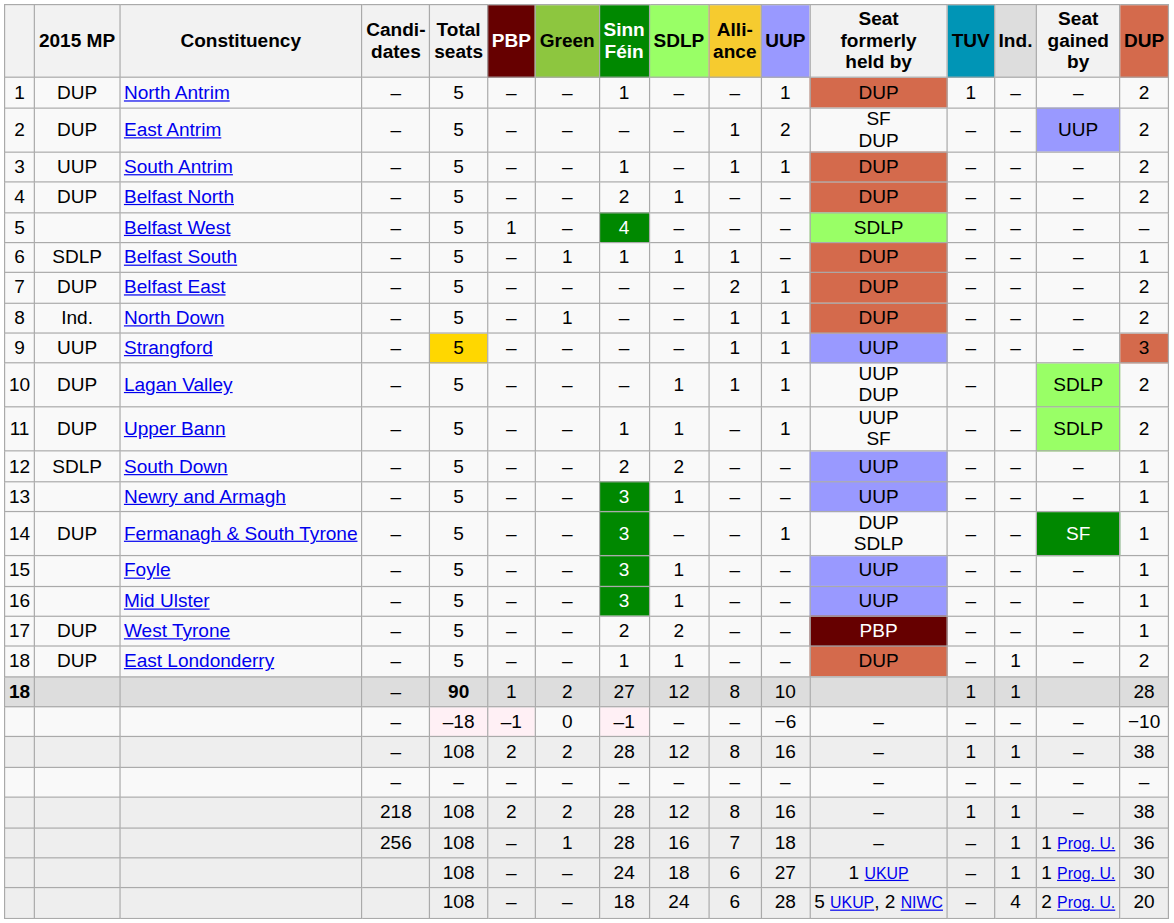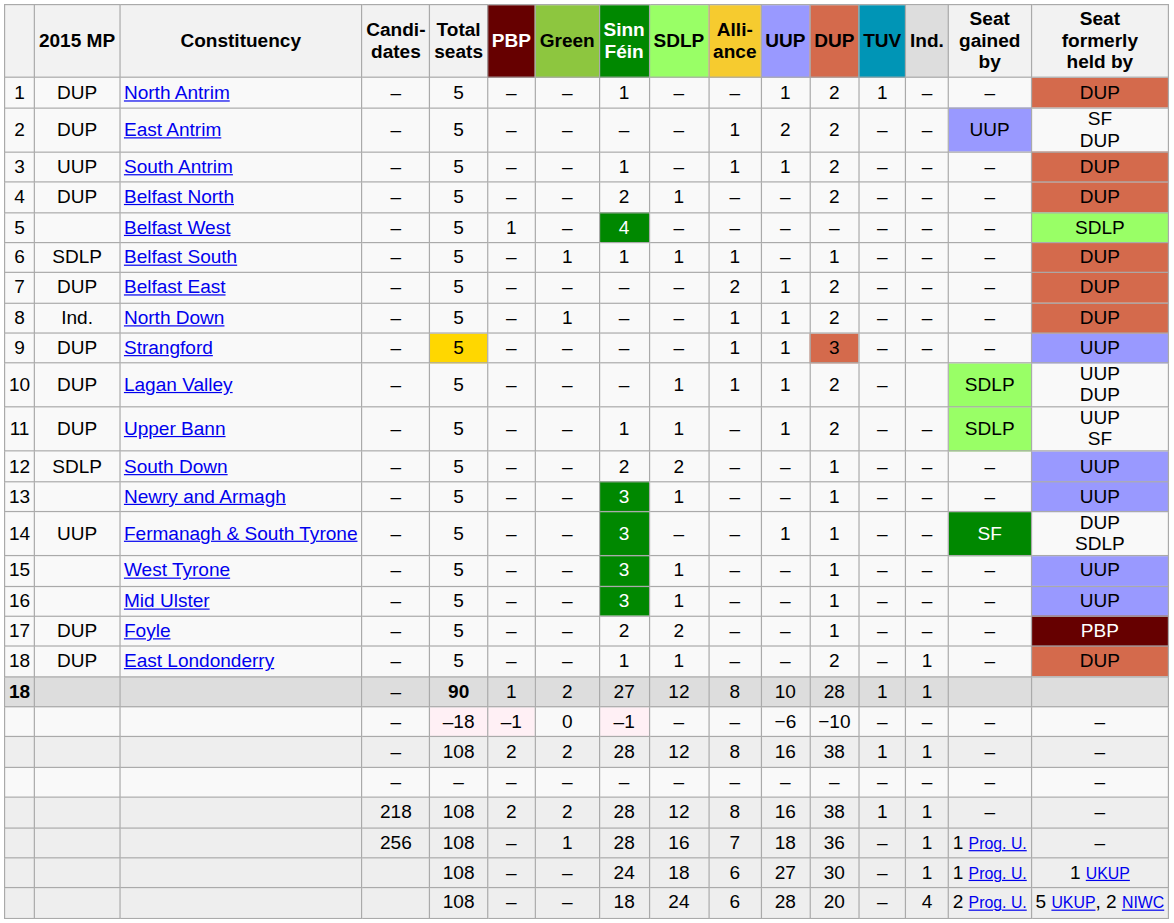columns swapped: DUP <-> Seat formerly held by
9 | 2015 MP: UUP -> DUP
14 | 2015 MP: DUP -> UUP
15 | Constituency: Foyle -> West Tyrone
17 | Constituency: West Tyrone -> Foyle
